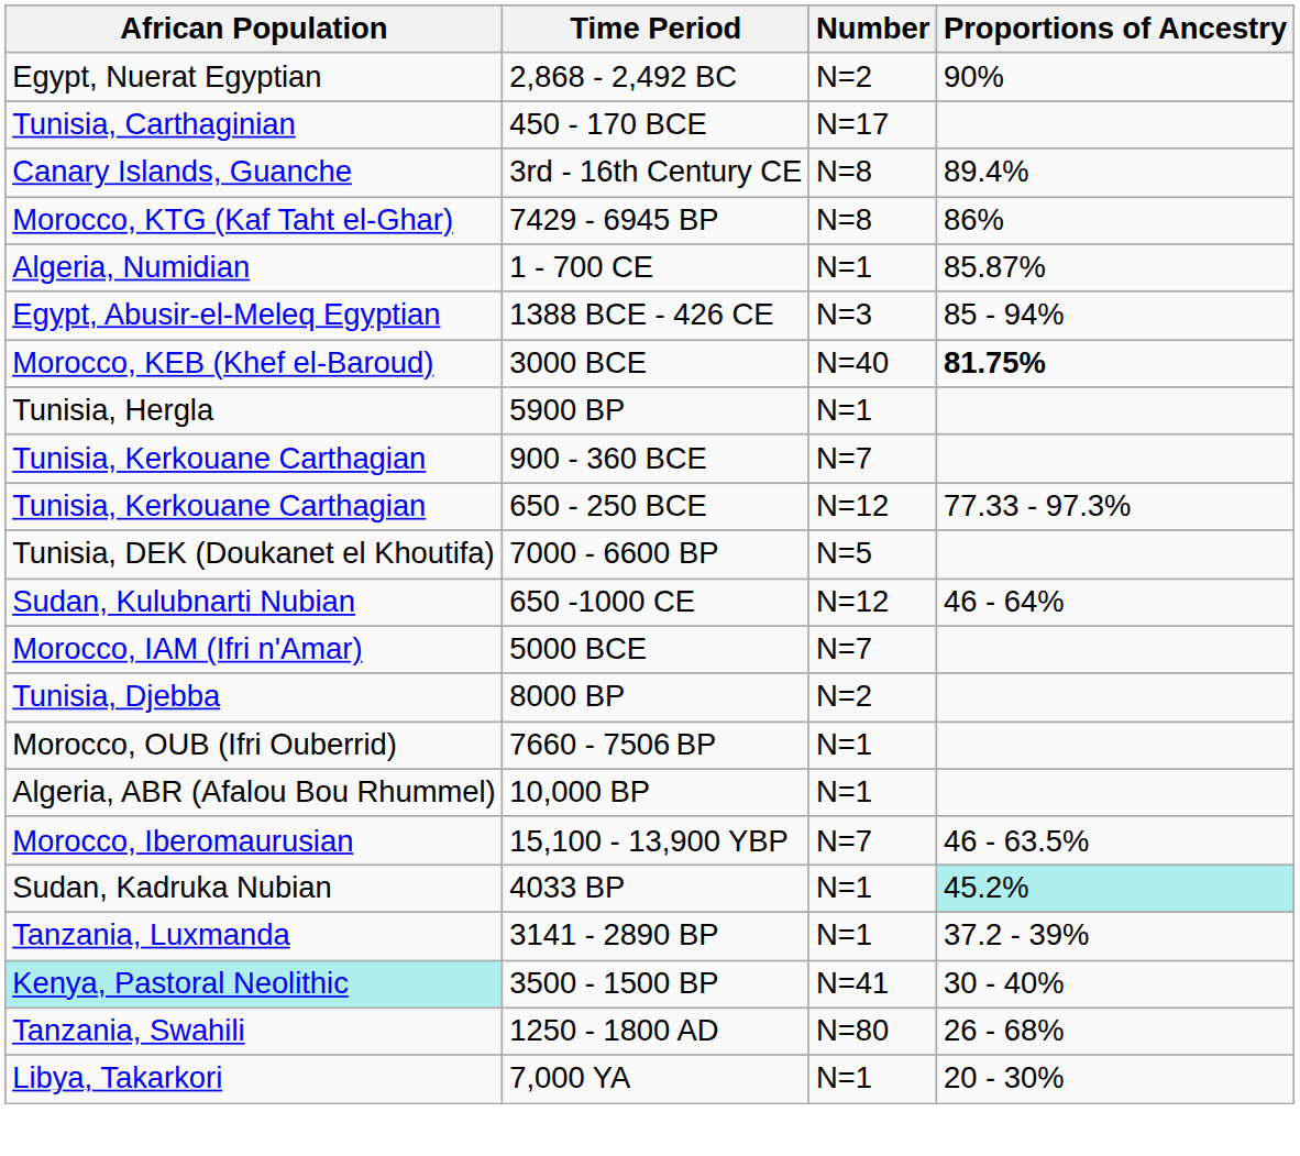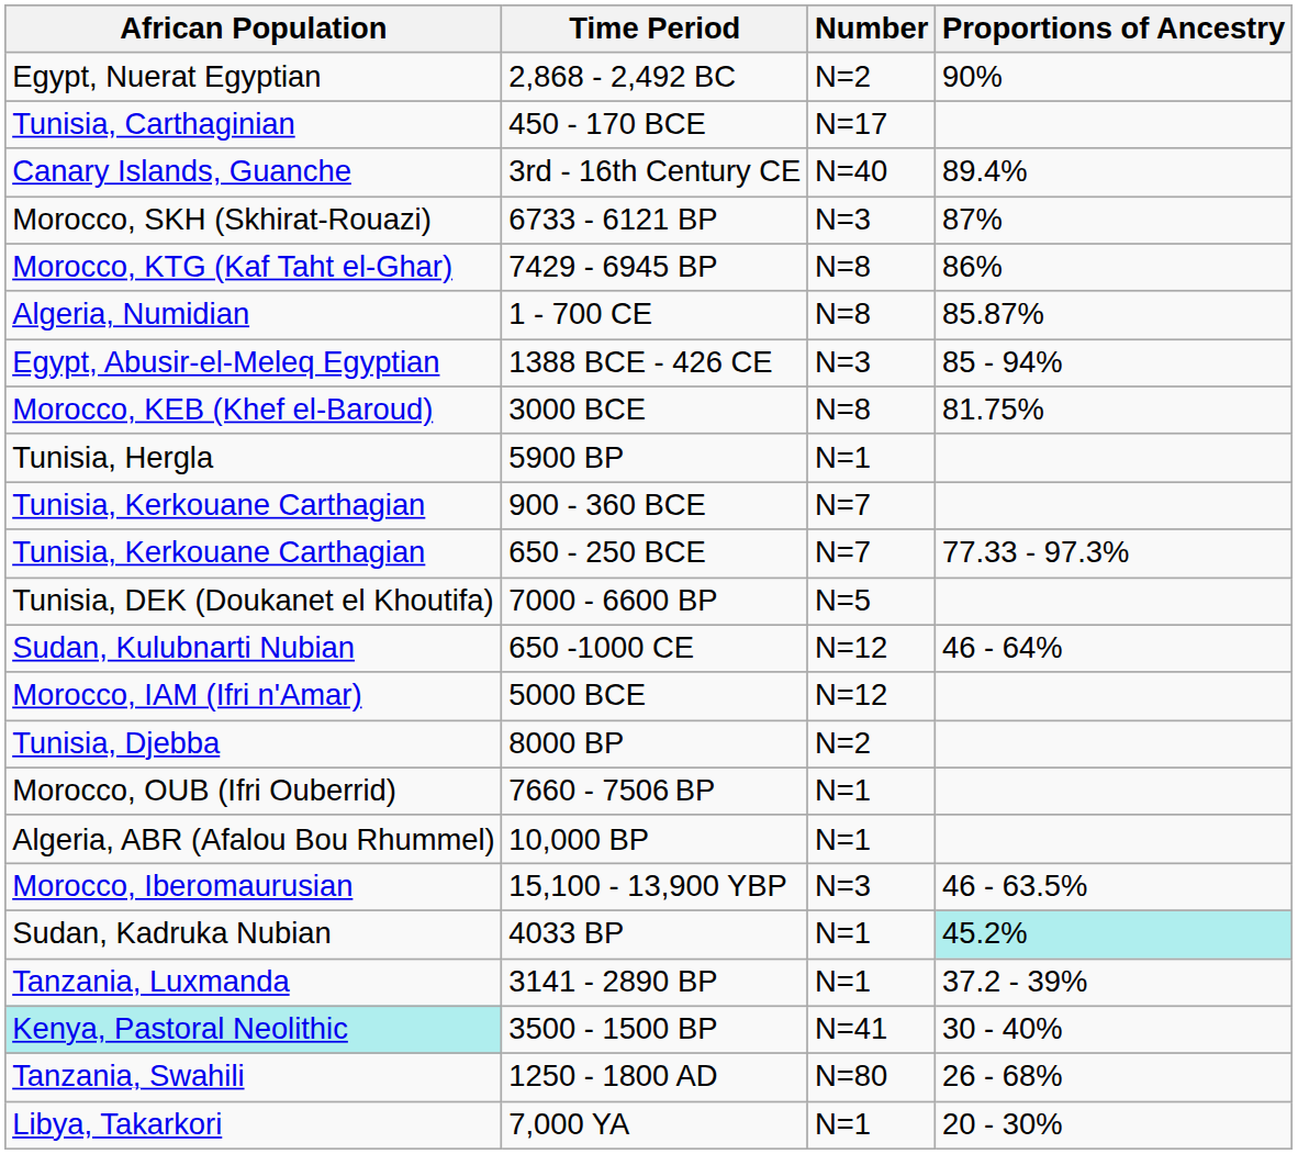3rd - 16th Century CE | Number: N=8 -> N=40
+ row: Morocco, SKH (Skhirat-Rouazi) | 6733 - 6121 BP | N=3 | 87%
1 - 700 CE | Number: N=1 -> N=8
3000 BCE | Number: N=40 -> N=8
3000 BCE | Proportions of Ancestry: bold -> normal
650 - 250 BCE | Number: N=12 -> N=7
5000 BCE | Number: N=7 -> N=12
15,100 - 13,900 YBP | Number: N=7 -> N=3
